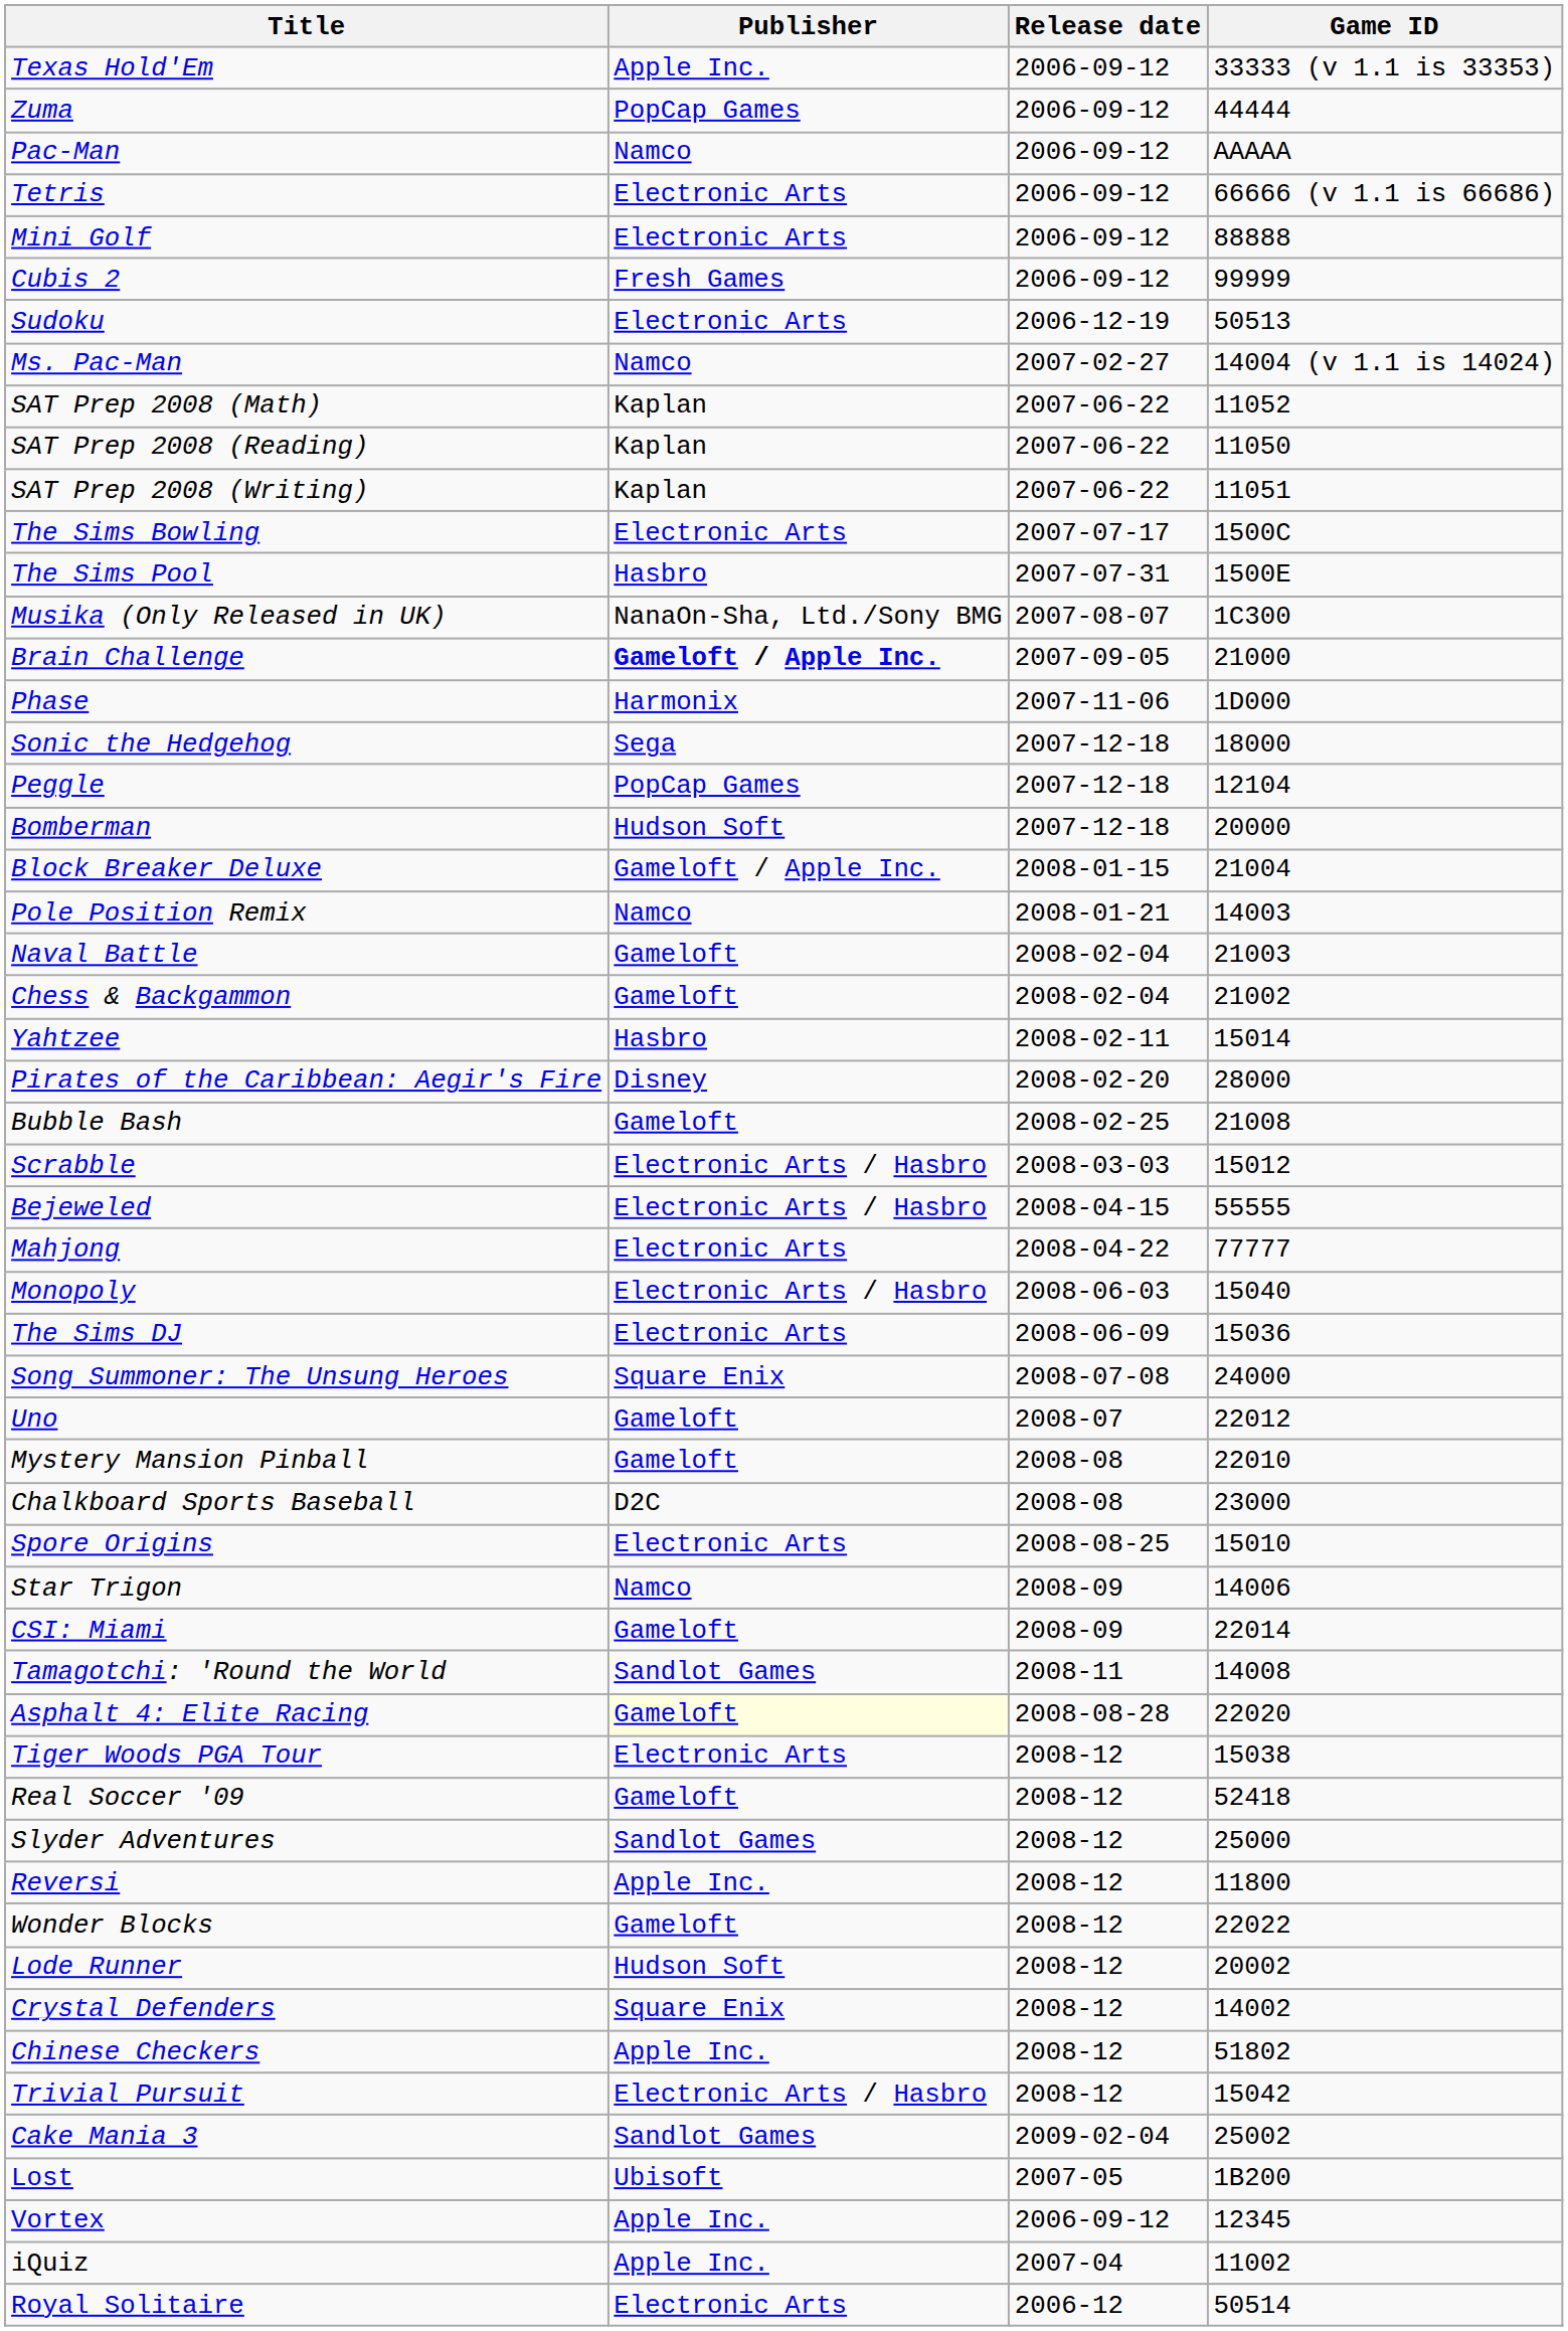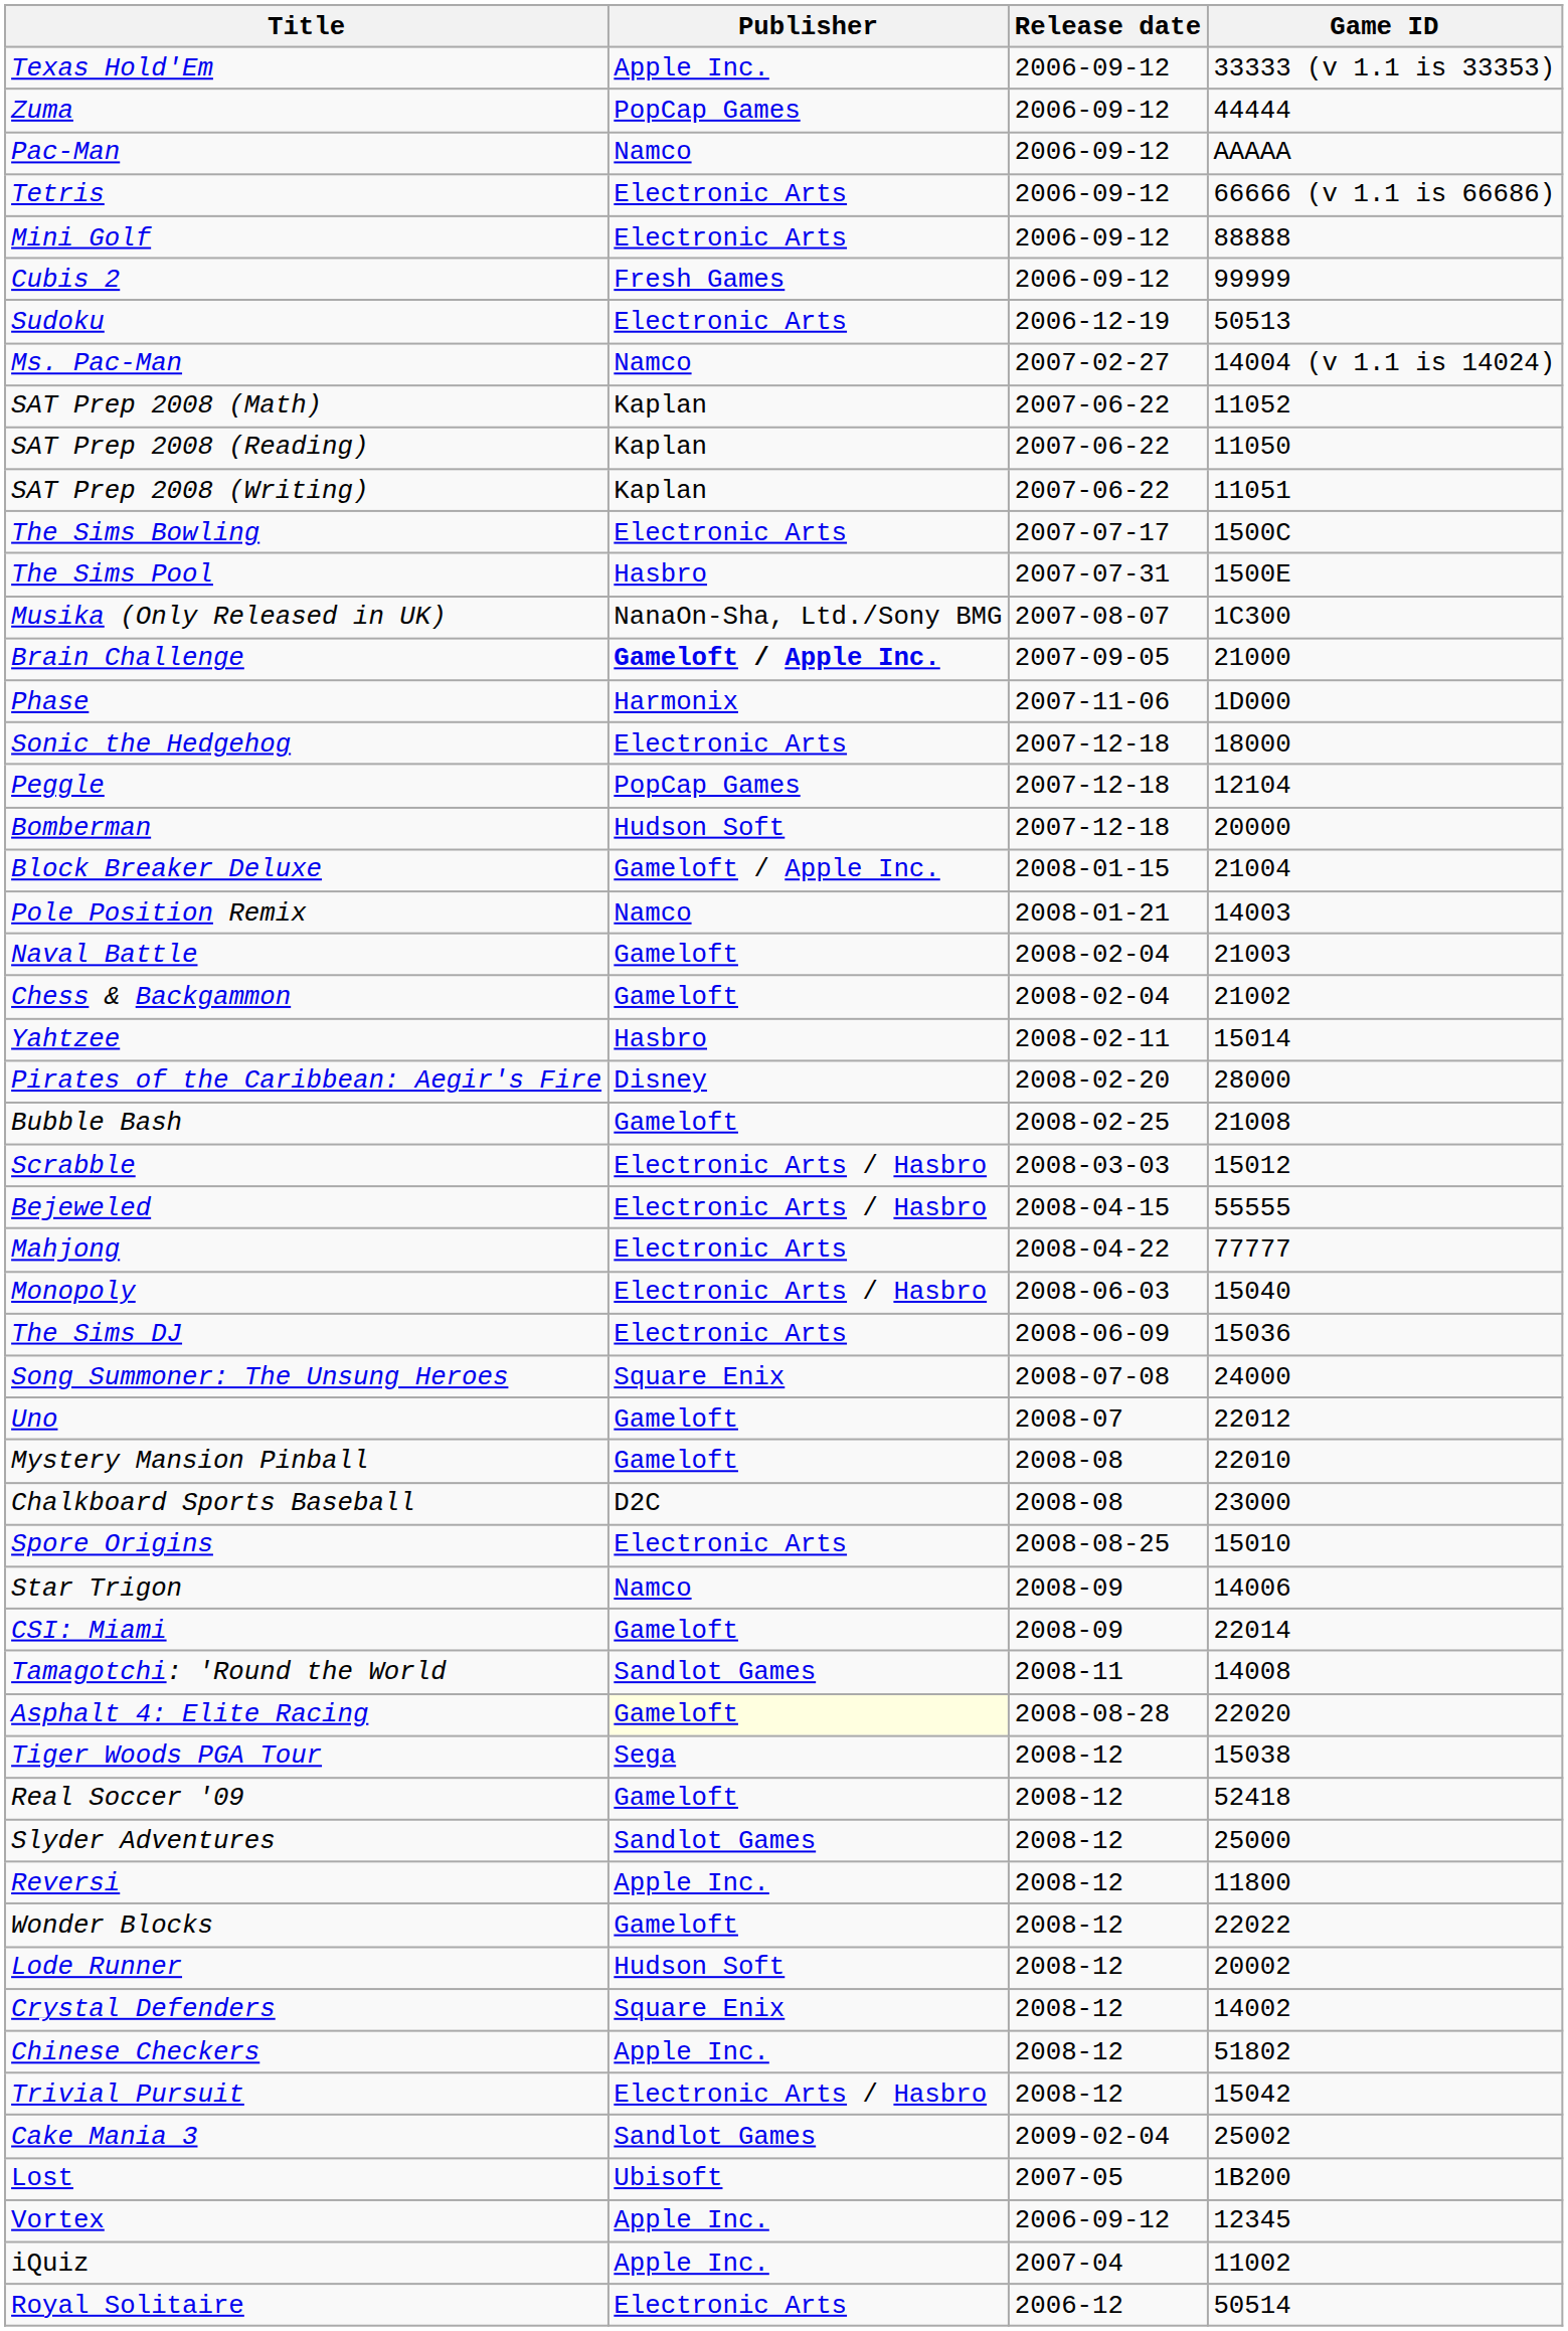Sonic the Hedgehog | Publisher: Sega -> Electronic Arts
Tiger Woods PGA Tour | Publisher: Electronic Arts -> Sega
